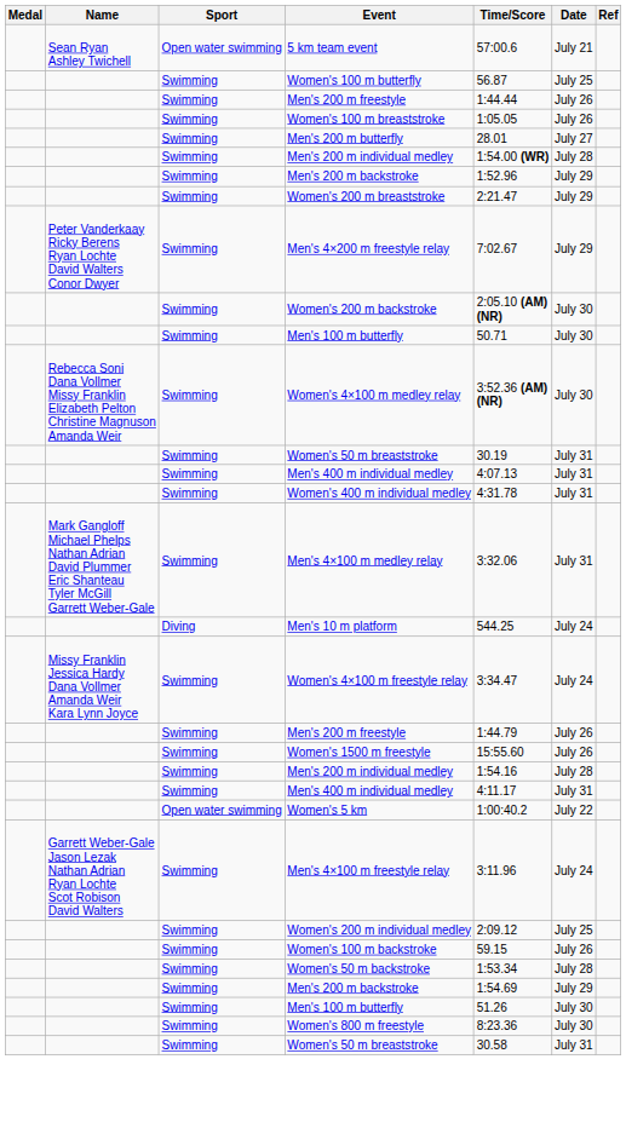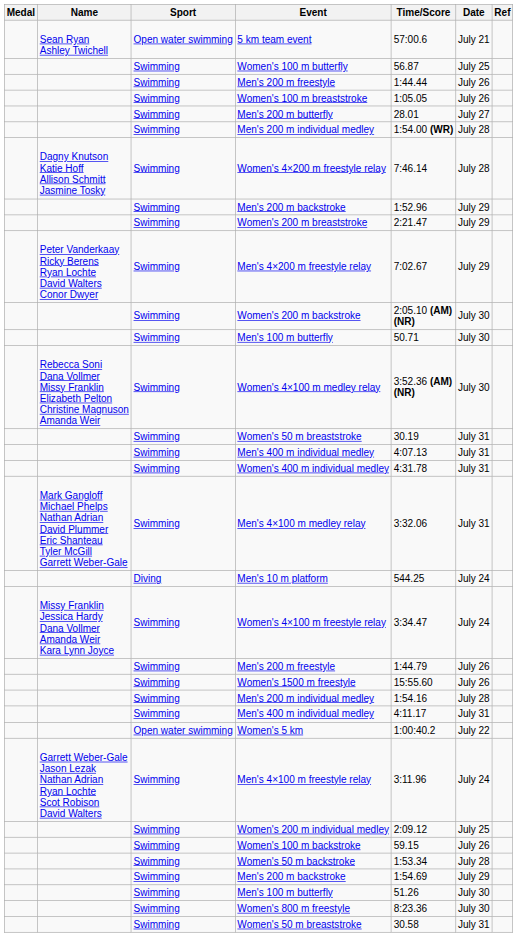+ row: Dagny Knutson Katie Hoff Allison Schmitt Jasmine Tosky | Swimming | Women's 4×200 m freestyle relay | 7:46.14 | July 28
